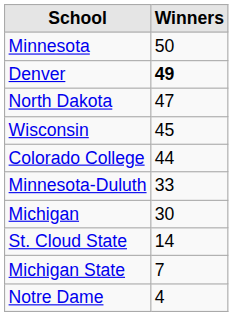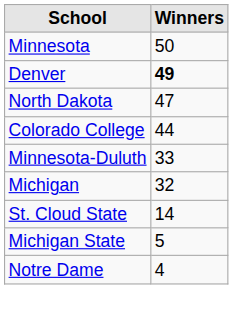- row: Wisconsin | 45
Michigan | Winners: 30 -> 32
Michigan State | Winners: 7 -> 5
